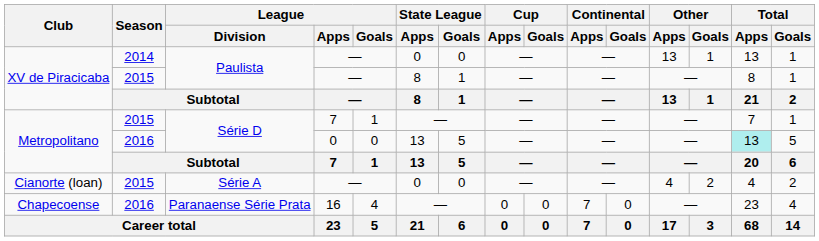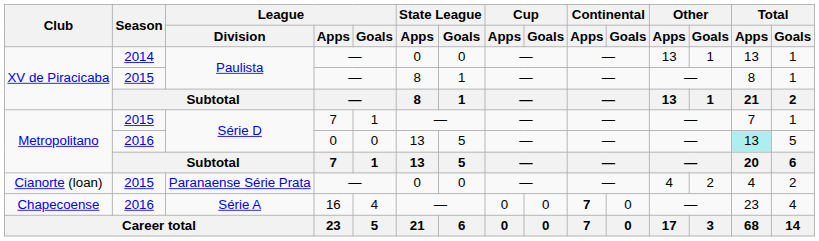Cianorte (loan) | League / Division: Série A -> Paranaense Série Prata
Chapecoense | League / Division: Paranaense Série Prata -> Série A
Chapecoense | Continental / Apps: normal -> bold
